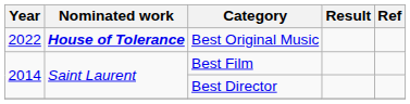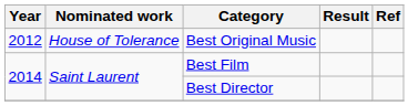Best Original Music | Year: 2022 -> 2012
Best Original Music | Nominated work: bold -> normal
